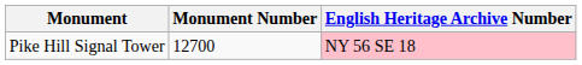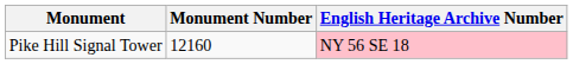Pike Hill Signal Tower | Monument Number: 12700 -> 12160
